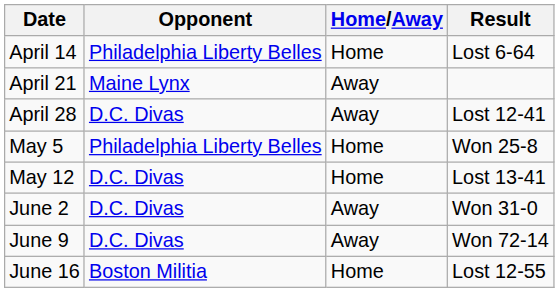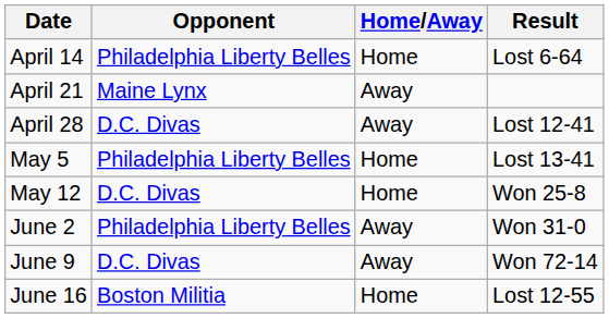May 5 | Result: Won 25-8 -> Lost 13-41
May 12 | Result: Lost 13-41 -> Won 25-8
June 2 | Opponent: D.C. Divas -> Philadelphia Liberty Belles
